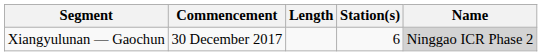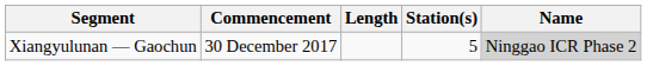Xiangyulunan — Gaochun | Station(s): 6 -> 5
